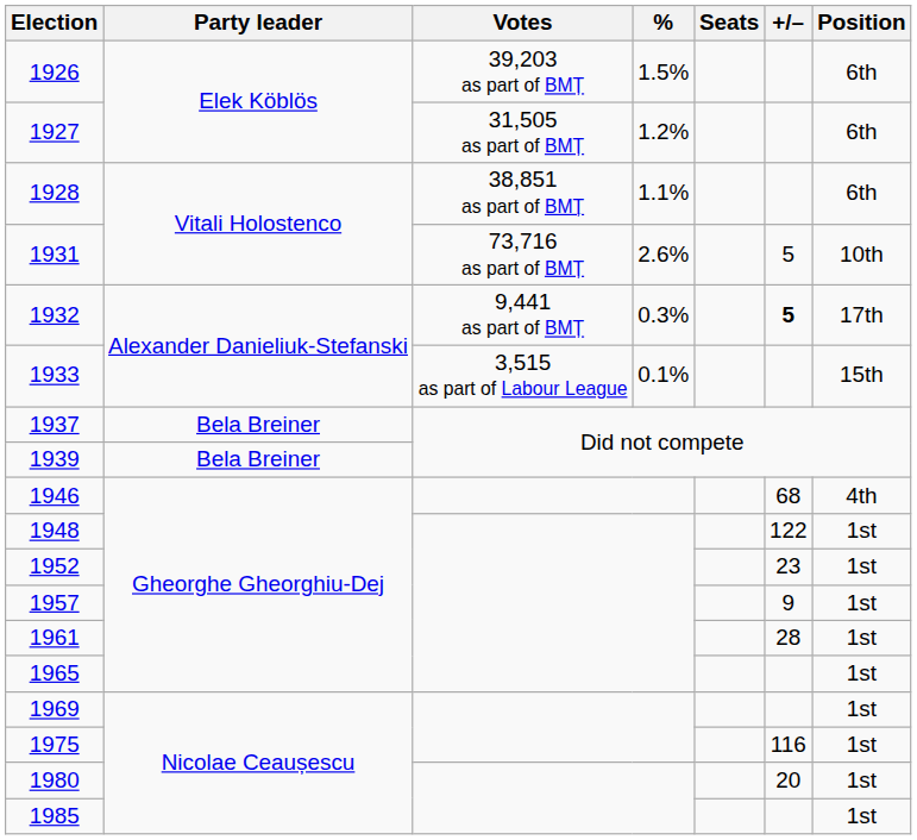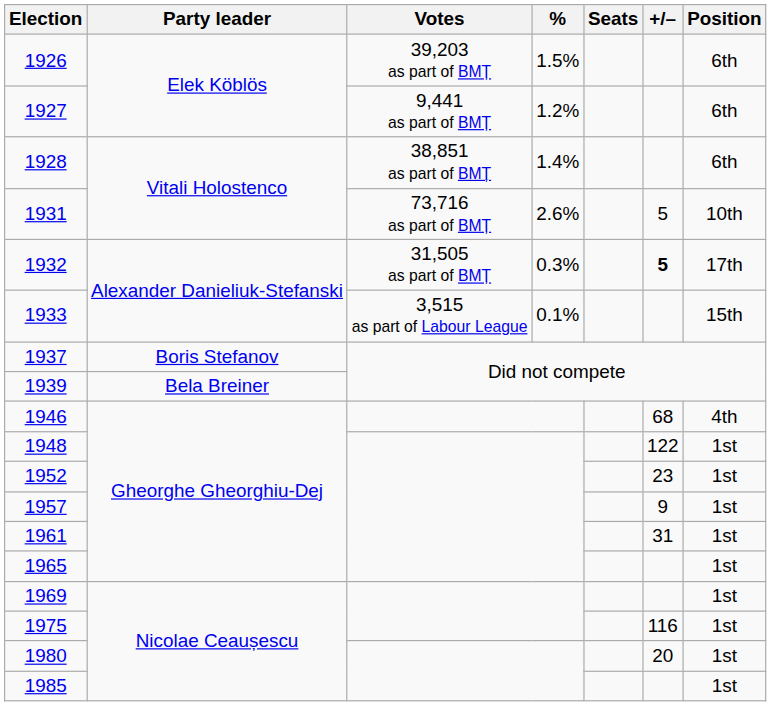1927 | Votes: 31,505 as part of BMȚ -> 9,441 as part of BMȚ
1928 | %: 1.1% -> 1.4%
1932 | Votes: 9,441 as part of BMȚ -> 31,505 as part of BMȚ
1937 | Party leader: Bela Breiner -> Boris Stefanov
1961 | +/–: 28 -> 31
